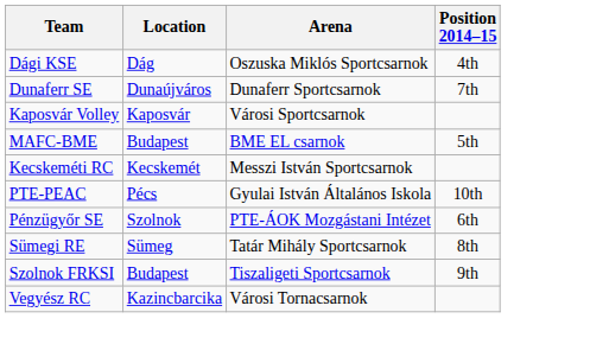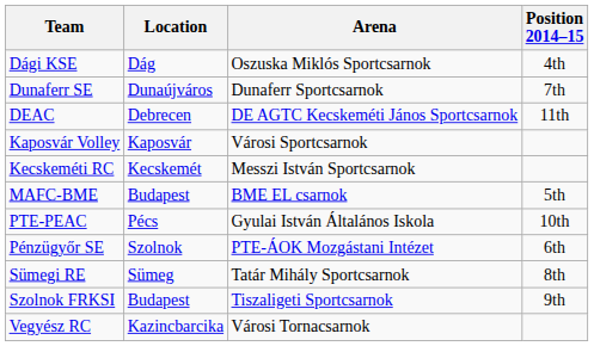+ row: DEAC | Debrecen | DE AGTC Kecskeméti János Sportcsarnok | 11th
rows swapped: Kecskeméti RC <-> MAFC-BME
